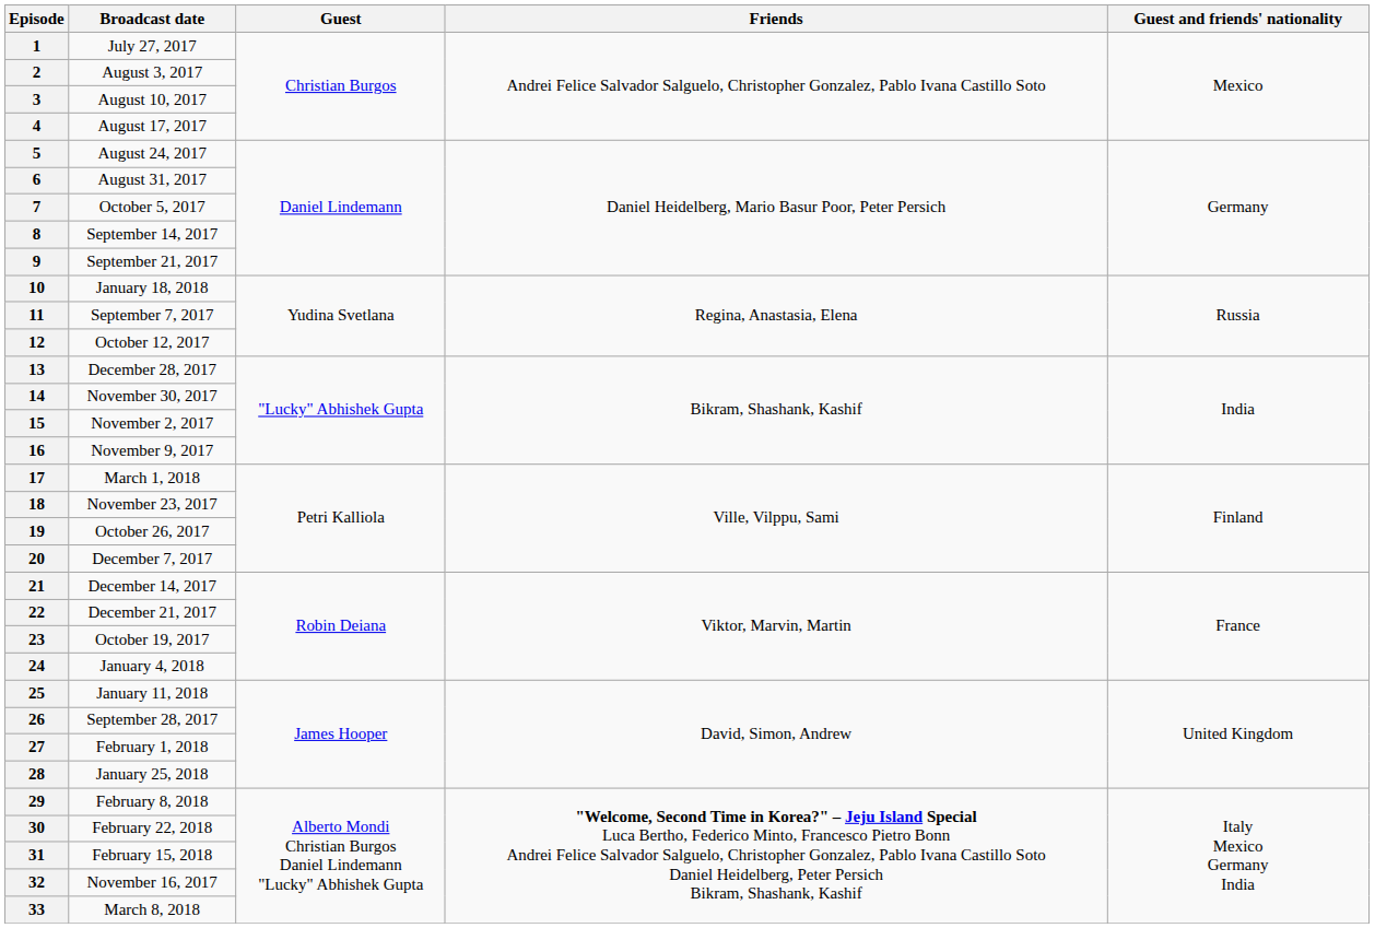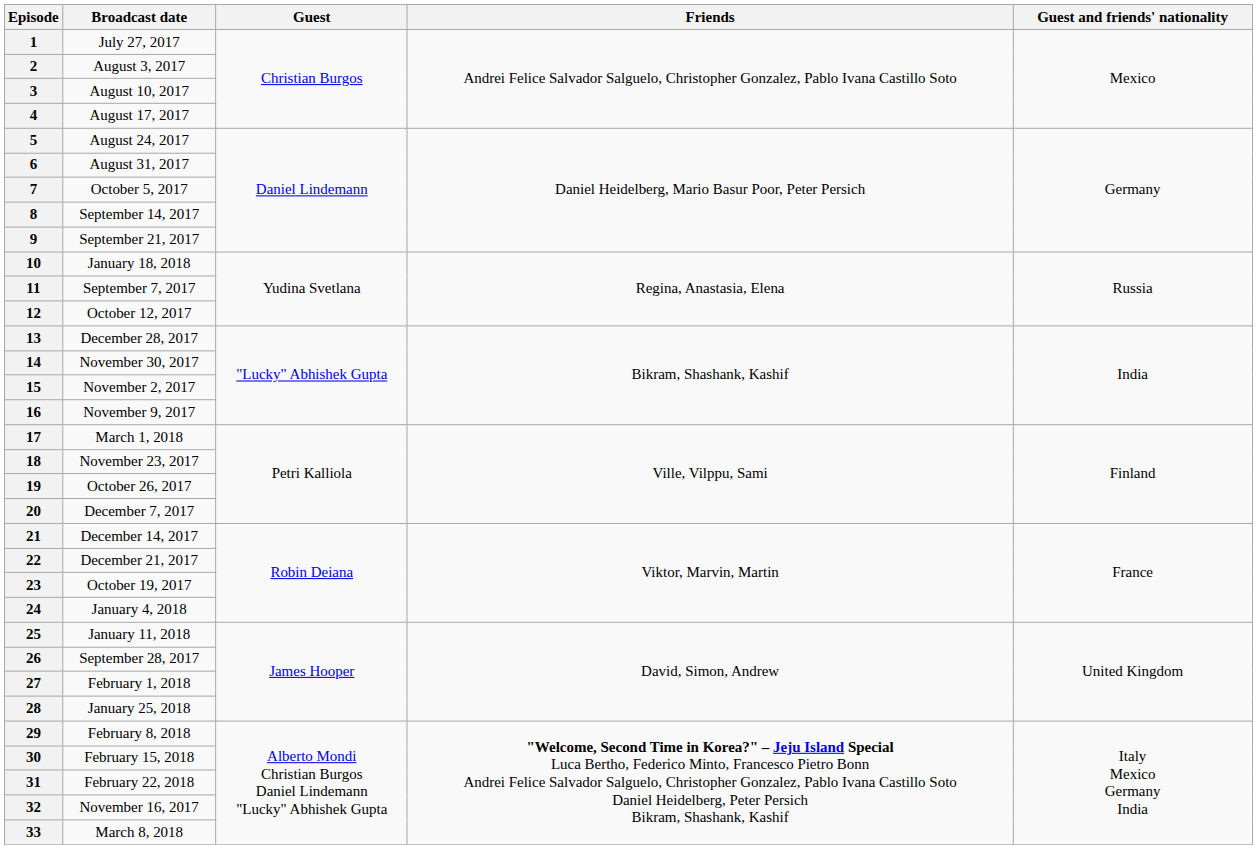30 | Broadcast date: February 22, 2018 -> February 15, 2018
31 | Broadcast date: February 15, 2018 -> February 22, 2018
